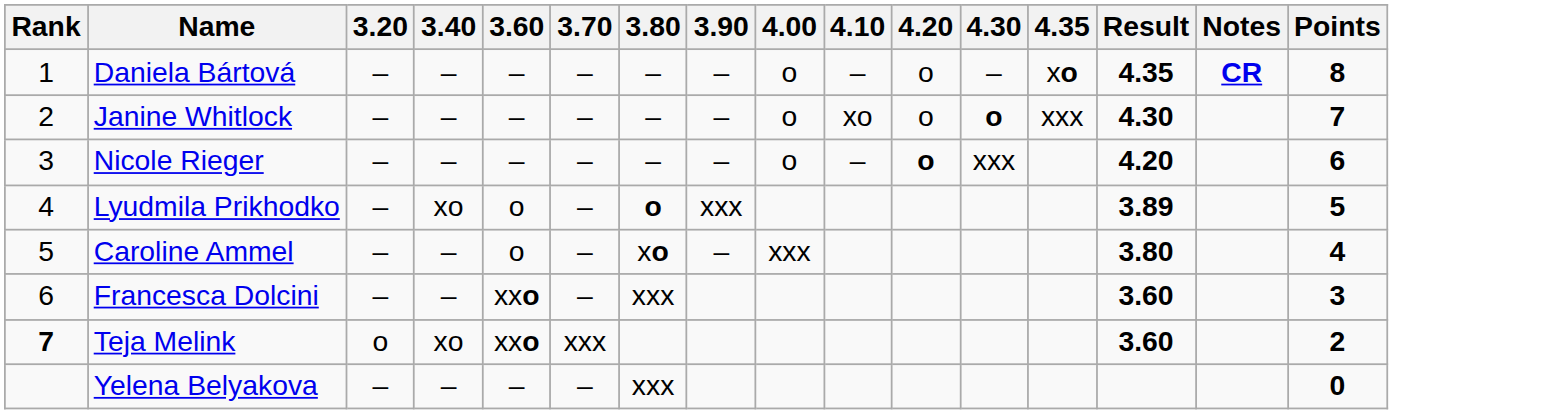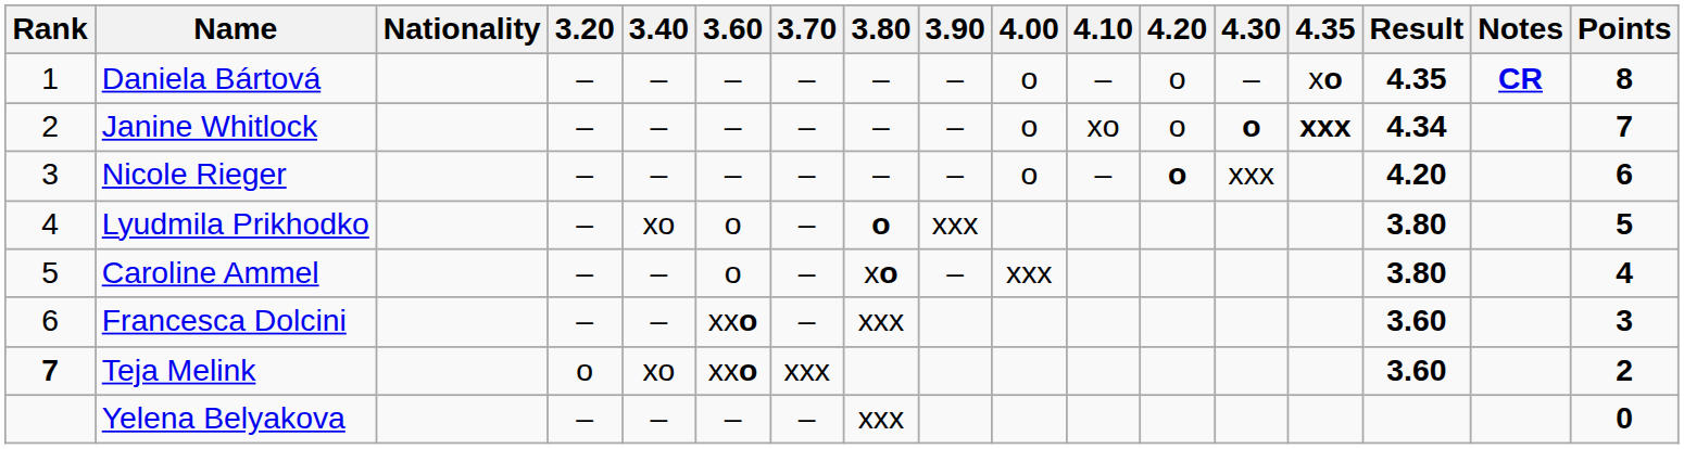+ column: Nationality
Janine Whitlock | 4.35: normal -> bold
Janine Whitlock | Result: 4.30 -> 4.34
Lyudmila Prikhodko | Result: 3.89 -> 3.80
